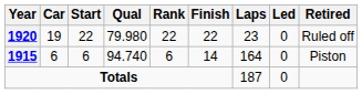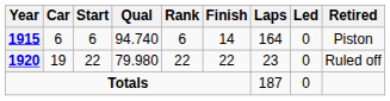rows swapped: 1915 <-> 1920
